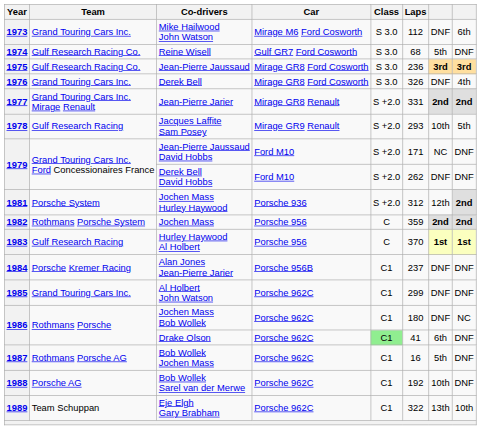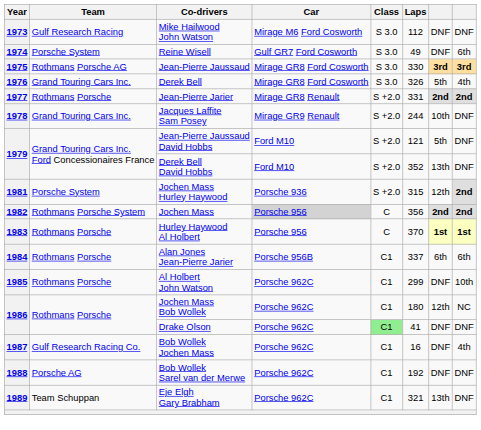Mike Hailwood John Watson | Team: Grand Touring Cars Inc. -> Gulf Research Racing
Mike Hailwood John Watson | column 8: 6th -> DNF
Reine Wisell | Team: Gulf Research Racing Co. -> Porsche System
Reine Wisell | Laps: 68 -> 49
Reine Wisell | column 7: 5th -> DNF
Reine Wisell | column 8: DNF -> 6th
Jean-Pierre Jaussaud | Team: Gulf Research Racing Co. -> Rothmans Porsche AG
Jean-Pierre Jaussaud | Laps: 236 -> 330
Derek Bell | column 7: DNF -> 5th
Jean-Pierre Jarier | Team: Grand Touring Cars Inc. Mirage Renault -> Rothmans Porsche
Jacques Laffite Sam Posey | Team: Gulf Research Racing -> Grand Touring Cars Inc.
Jacques Laffite Sam Posey | Laps: 293 -> 244
Jacques Laffite Sam Posey | column 8: 5th -> DNF
Jean-Pierre Jaussaud David Hobbs | Laps: 171 -> 121
Jean-Pierre Jaussaud David Hobbs | column 7: NC -> 5th
Derek Bell David Hobbs | Laps: 262 -> 352
Derek Bell David Hobbs | column 7: DNF -> 13th
Jochen Mass Hurley Haywood | Laps: 312 -> 315
Jochen Mass | Car: no background -> lightgrey background
Jochen Mass | Laps: 359 -> 356
Hurley Haywood Al Holbert | Team: Gulf Research Racing -> Rothmans Porsche
Alan Jones Jean-Pierre Jarier | Team: Porsche Kremer Racing -> Rothmans Porsche
Alan Jones Jean-Pierre Jarier | Laps: 237 -> 337
Alan Jones Jean-Pierre Jarier | column 7: DNF -> 6th
Alan Jones Jean-Pierre Jarier | column 8: DNF -> 6th
Al Holbert John Watson | Team: Grand Touring Cars Inc. -> Rothmans Porsche
Al Holbert John Watson | column 8: DNF -> 10th
Jochen Mass Bob Wollek | column 7: DNF -> 12th
Drake Olson | column 7: 6th -> DNF
Bob Wollek Jochen Mass | Team: Rothmans Porsche AG -> Gulf Research Racing Co.
Bob Wollek Jochen Mass | column 7: 5th -> DNF
Bob Wollek Jochen Mass | column 8: DNF -> 4th
Bob Wollek Sarel van der Merwe | column 7: 10th -> DNF
Eje Elgh Gary Brabham | Laps: 322 -> 321
Eje Elgh Gary Brabham | column 8: 10th -> DNF
